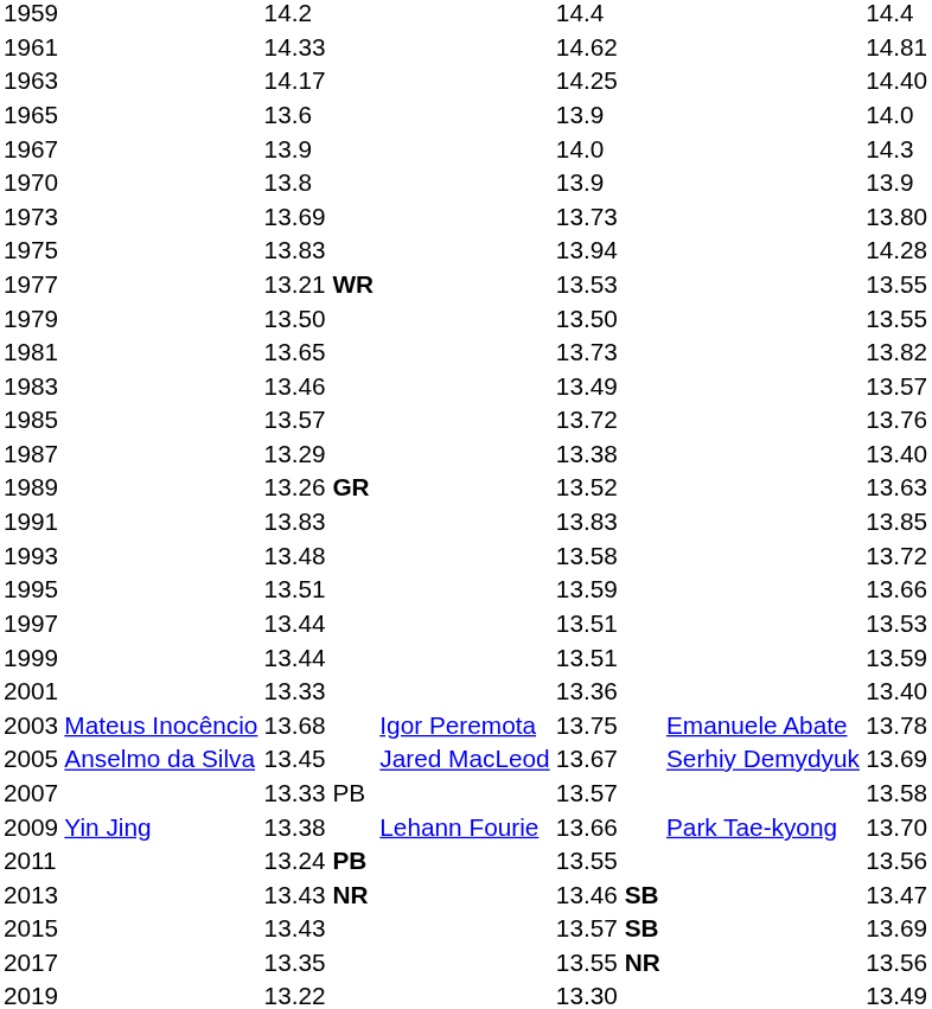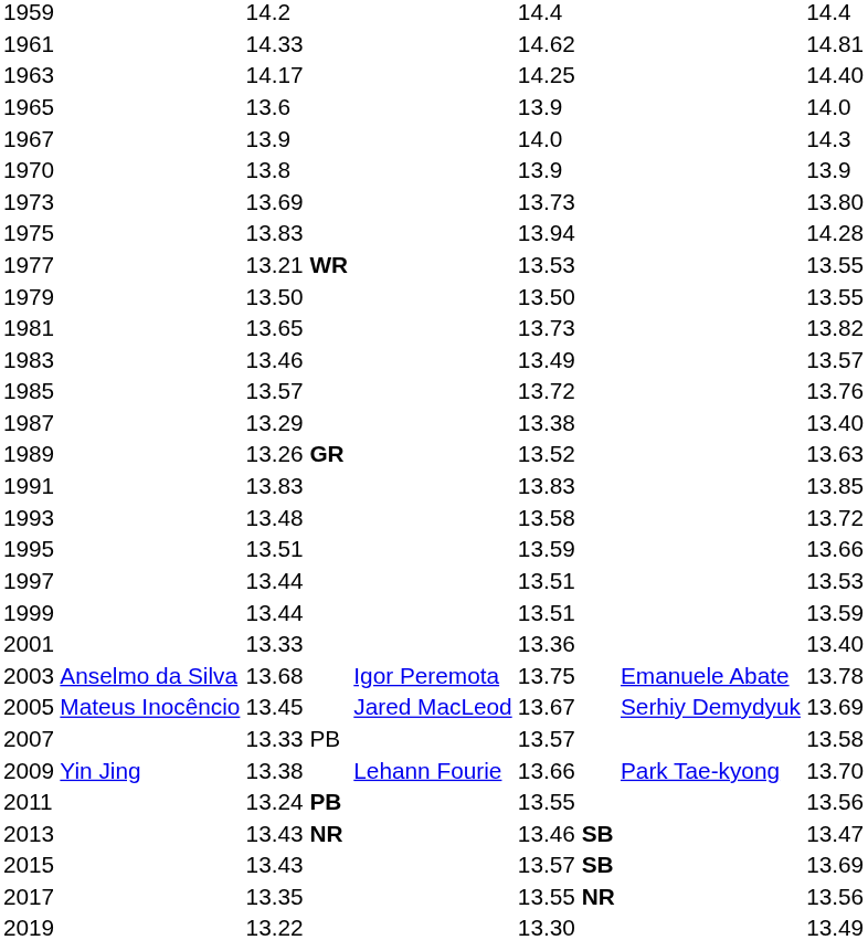2003 | column 2: Mateus Inocêncio -> Anselmo da Silva
2005 | column 2: Anselmo da Silva -> Mateus Inocêncio
